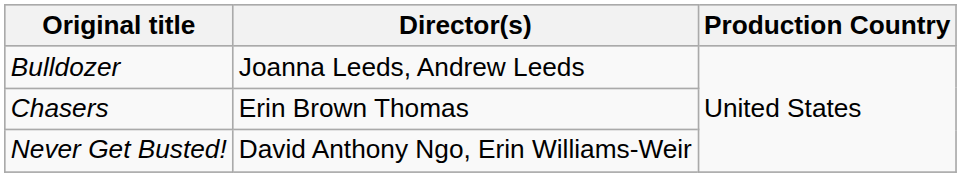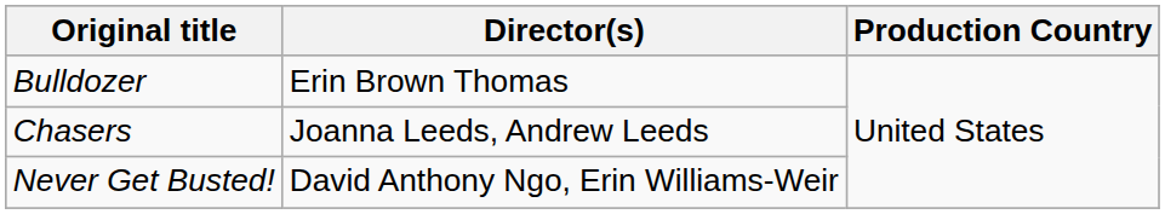Bulldozer | Director(s): Joanna Leeds, Andrew Leeds -> Erin Brown Thomas
Chasers | Director(s): Erin Brown Thomas -> Joanna Leeds, Andrew Leeds
